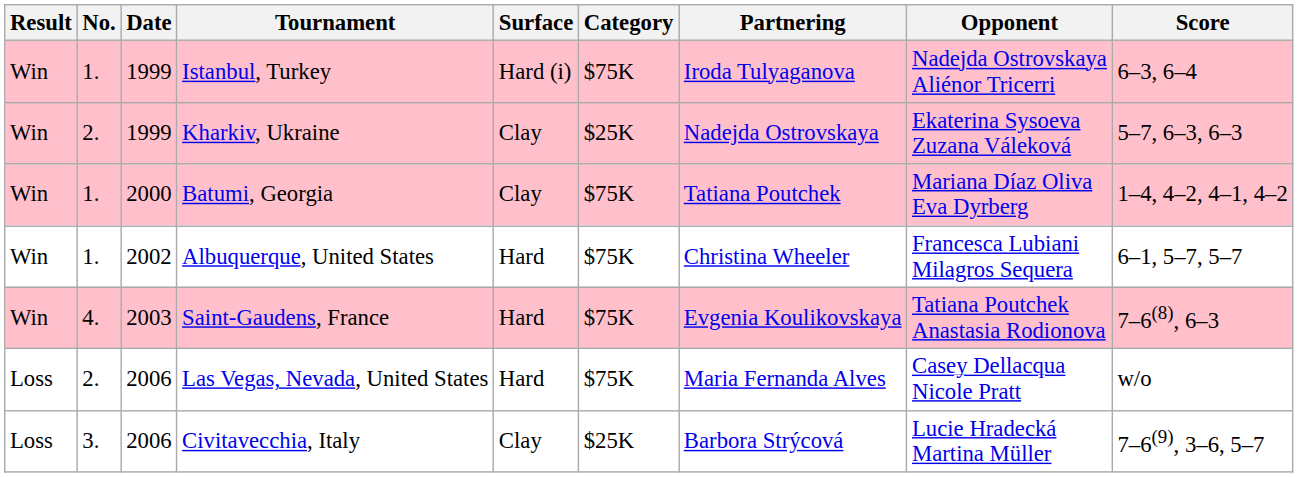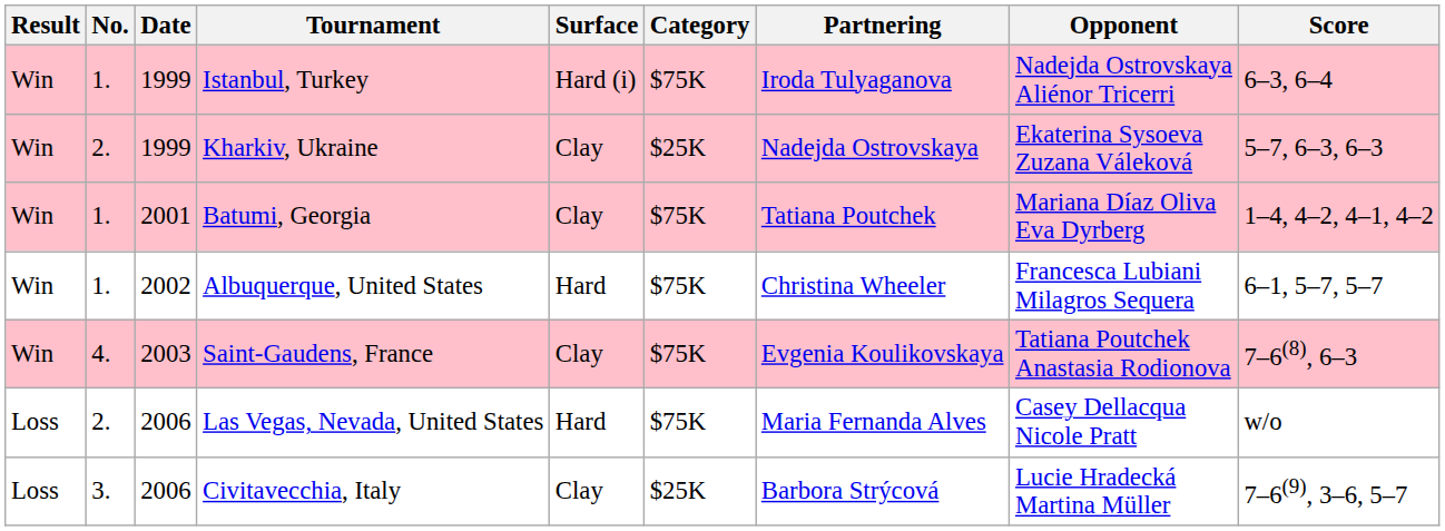Batumi, Georgia | Date: 2000 -> 2001
Saint-Gaudens, France | Surface: Hard -> Clay
